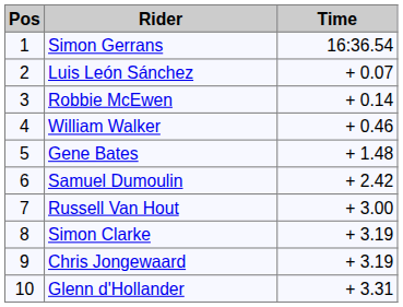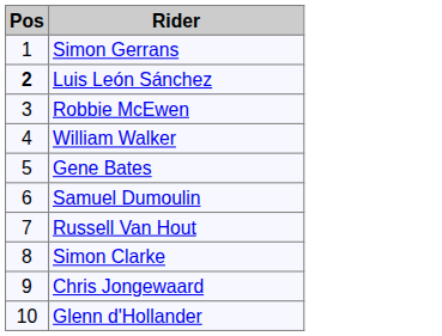- column: Time | 16:36.54 | + 0.07 | + 0.14 | + 0.46 | + 1.48 | + 2.42 | + 3.00 | + 3.19 | + 3.19 | + 3.31
Luis León Sánchez | Pos: normal -> bold
